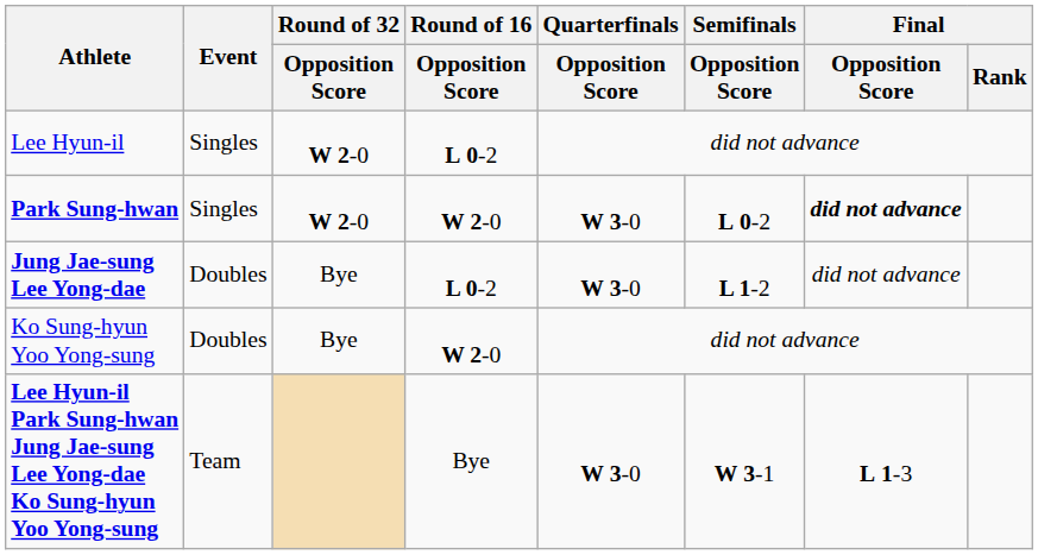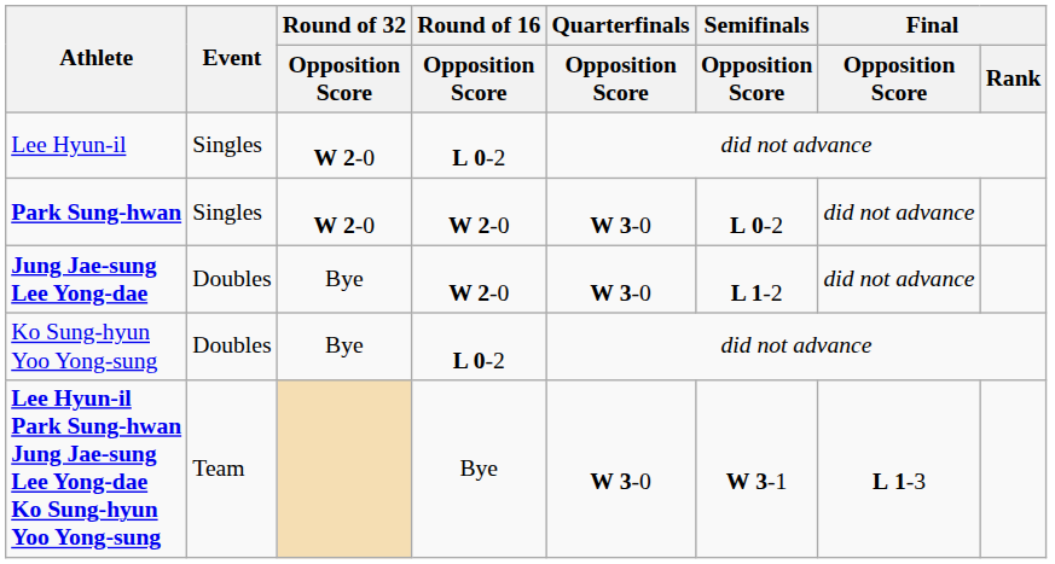Park Sung-hwan | Final / Opposition Score: bold -> normal
Jung Jae-sung Lee Yong-dae | Round of 16 / Opposition Score: L 0-2 -> W 2-0
Ko Sung-hyun Yoo Yong-sung | Round of 16 / Opposition Score: W 2-0 -> L 0-2
